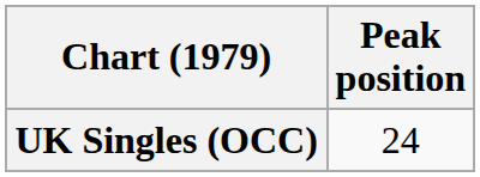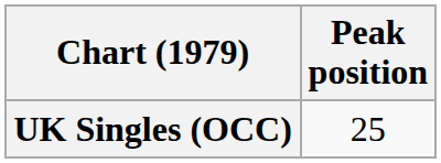UK Singles (OCC) | Peak position: 24 -> 25
